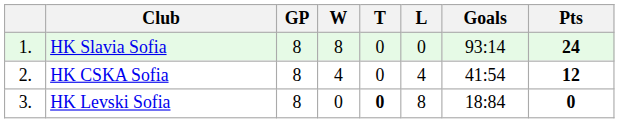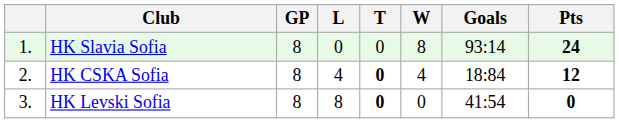columns swapped: W <-> L
HK CSKA Sofia | T: normal -> bold
HK CSKA Sofia | Goals: 41:54 -> 18:84
HK Levski Sofia | Goals: 18:84 -> 41:54
